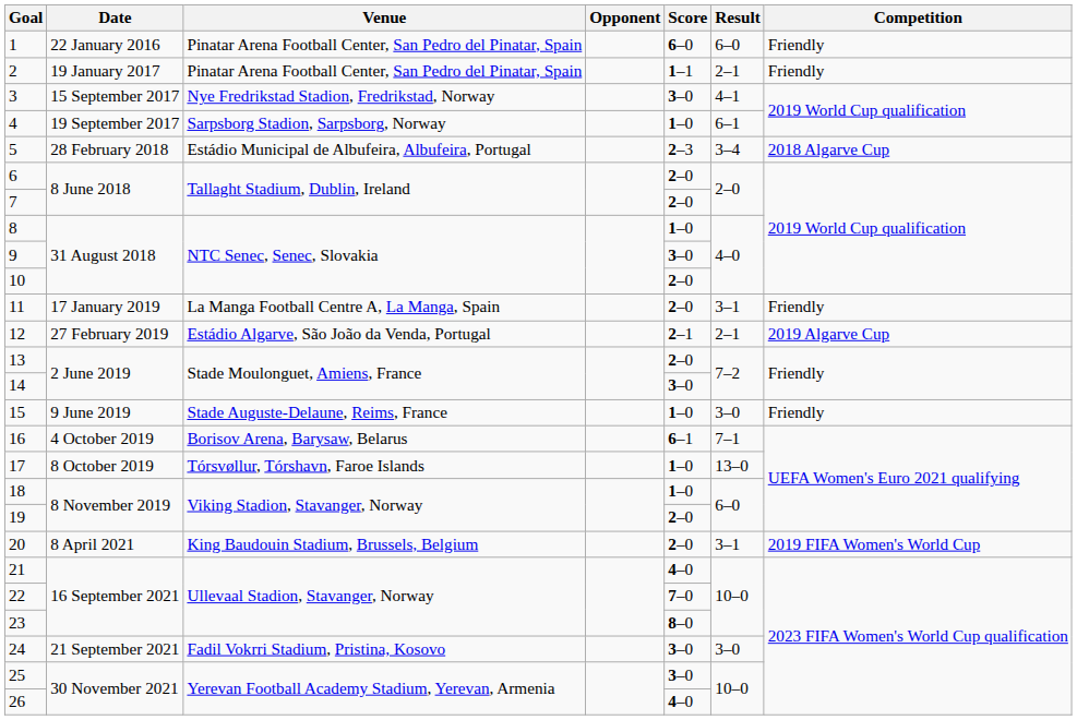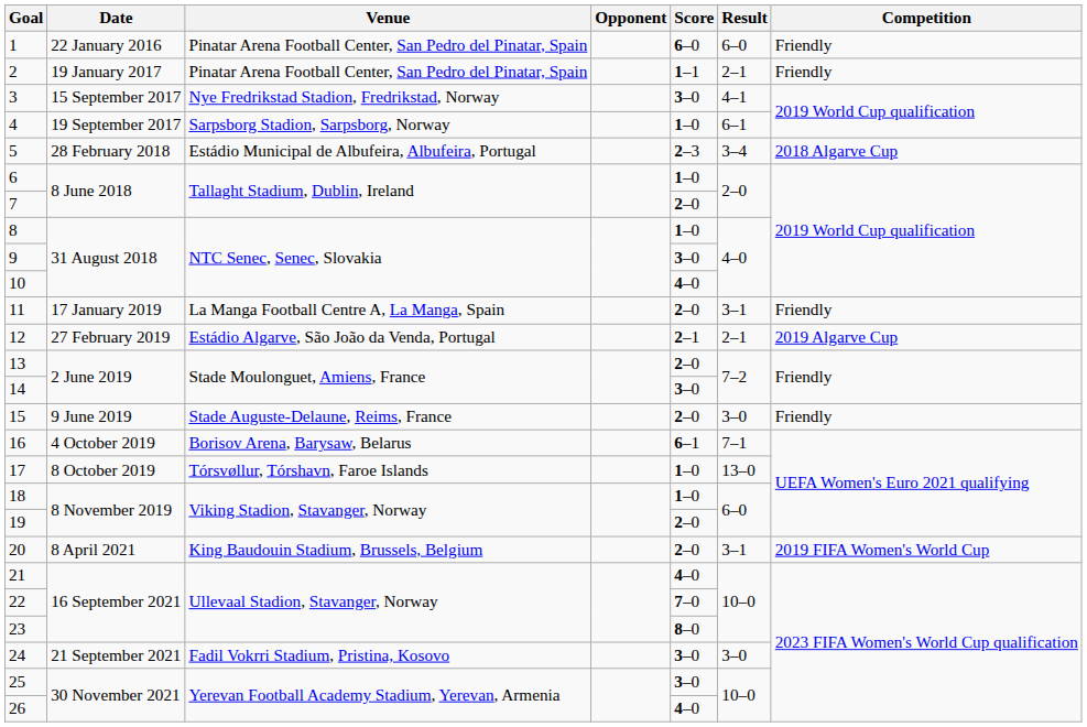6 | Score: 2–0 -> 1–0
10 | Score: 2–0 -> 4–0
15 | Score: 1–0 -> 2–0
